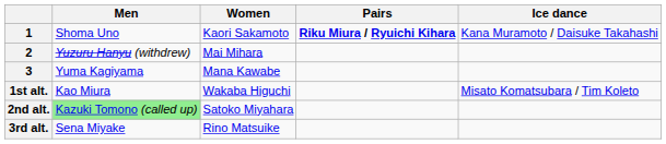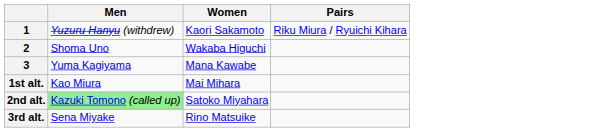- column: Ice dance | Kana Muramoto / Daisuke Takahashi | Misato Komatsubara / Tim Koleto
1 | Men: Shoma Uno -> Yuzuru Hanyu (withdrew)
1 | Pairs: bold -> normal
2 | Men: Yuzuru Hanyu (withdrew) -> Shoma Uno
2 | Women: Mai Mihara -> Wakaba Higuchi
1st alt. | Women: Wakaba Higuchi -> Mai Mihara
